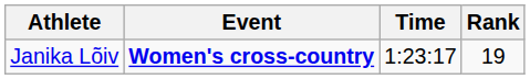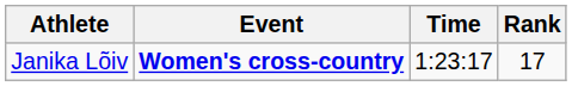Janika Lõiv | Rank: 19 -> 17
